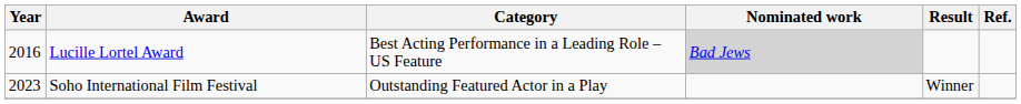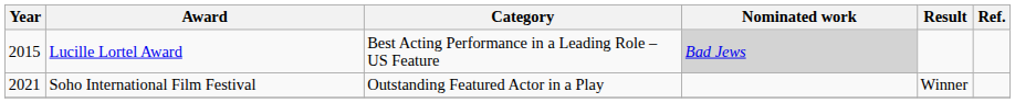Lucille Lortel Award | Year: 2016 -> 2015
Soho International Film Festival | Year: 2023 -> 2021
